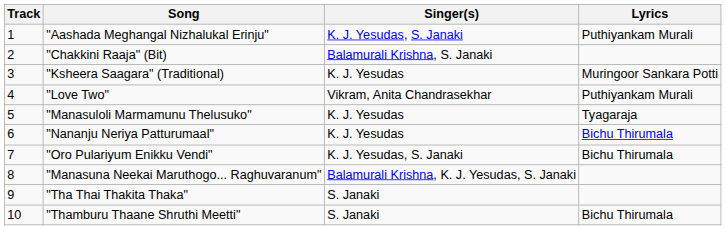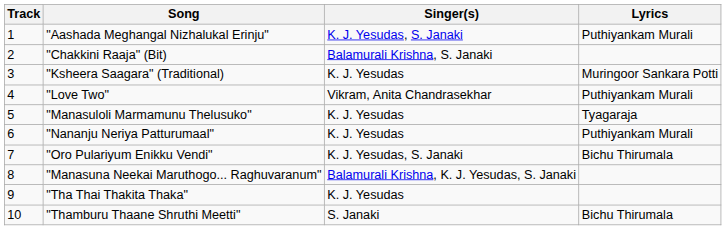"Nananju Neriya Patturumaal" | Lyrics: Bichu Thirumala -> Puthiyankam Murali
"Tha Thai Thakita Thaka" | Singer(s): S. Janaki -> K. J. Yesudas
